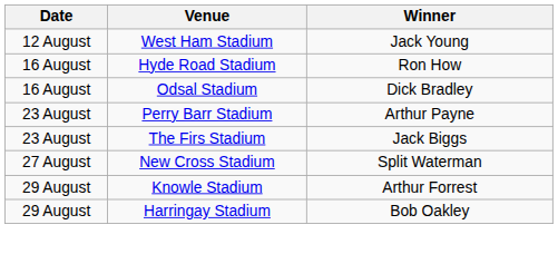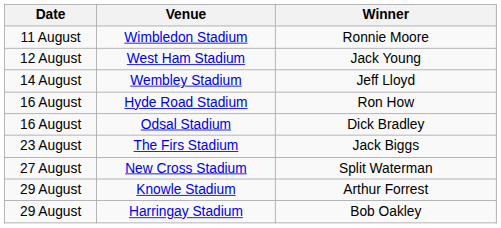+ row: 11 August | Wimbledon Stadium | Ronnie Moore
+ row: 14 August | Wembley Stadium | Jeff Lloyd
- row: 23 August | Perry Barr Stadium | Arthur Payne
